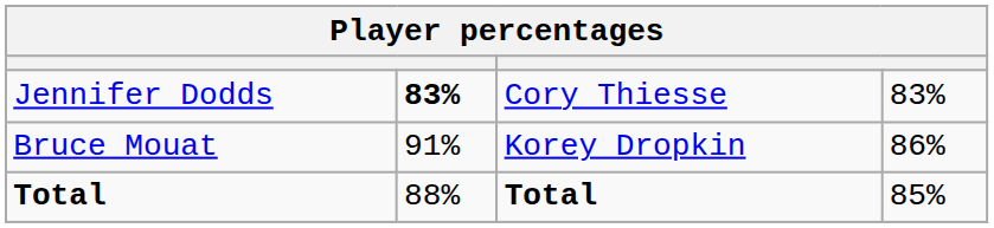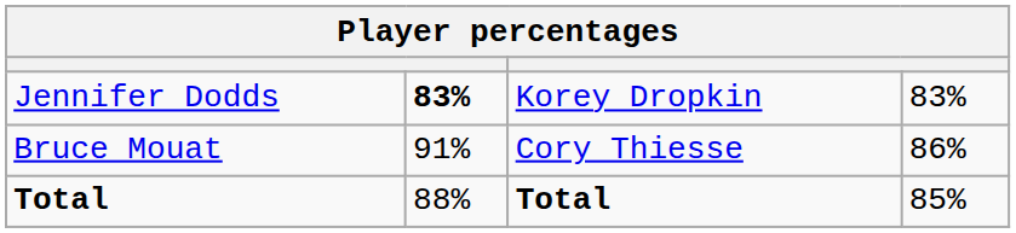Jennifer Dodds | column 3: Cory Thiesse -> Korey Dropkin
Bruce Mouat | column 3: Korey Dropkin -> Cory Thiesse
